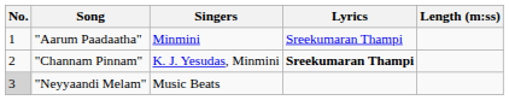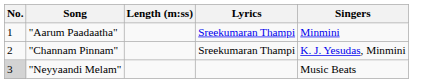columns swapped: Singers <-> Length (m:ss)
"Channam Pinnam" | Lyrics: bold -> normal
